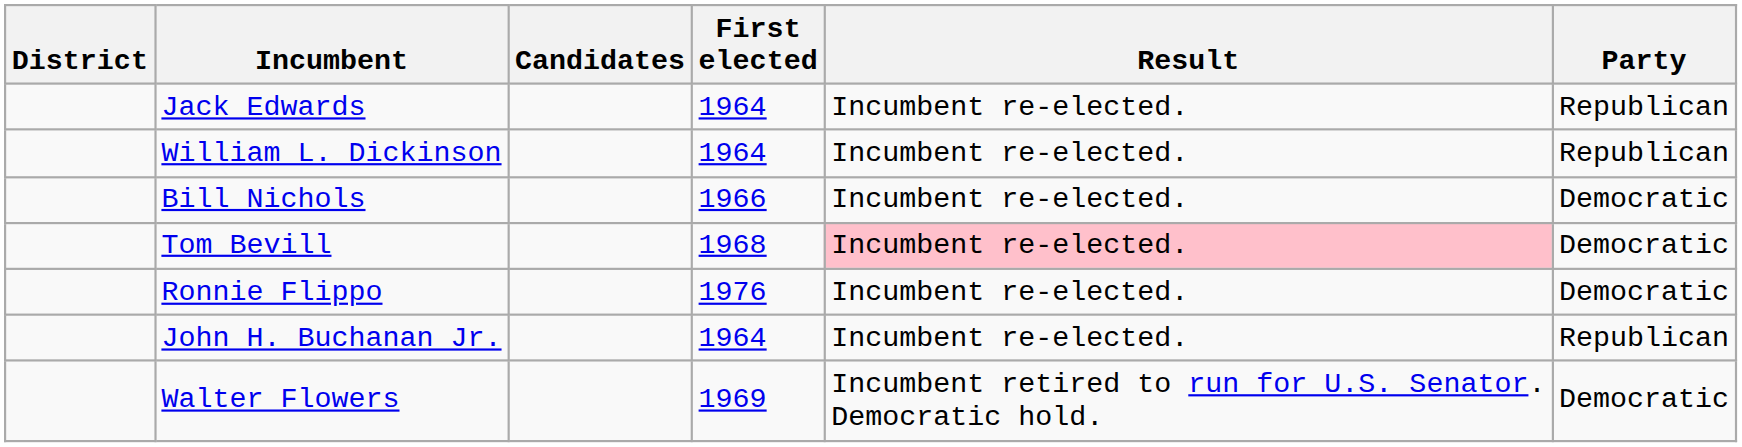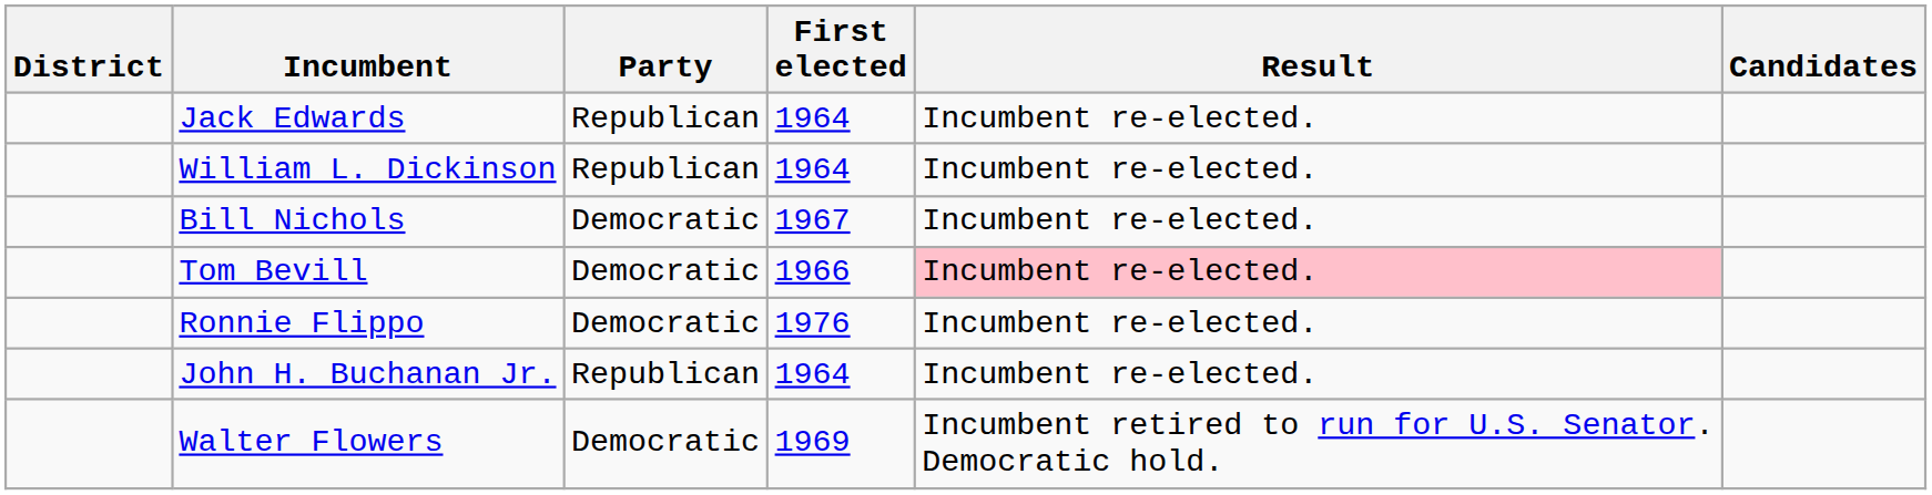columns swapped: Party <-> Candidates
Bill Nichols | First elected: 1966 -> 1967
Tom Bevill | First elected: 1968 -> 1966
